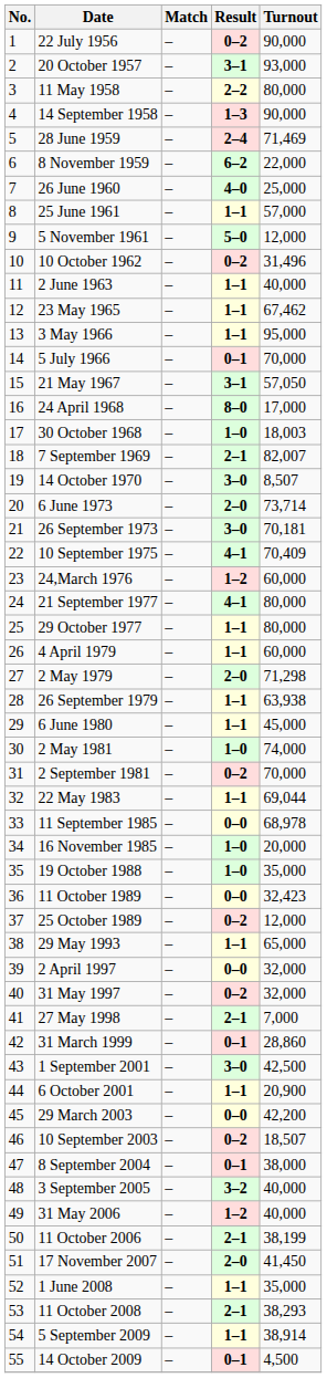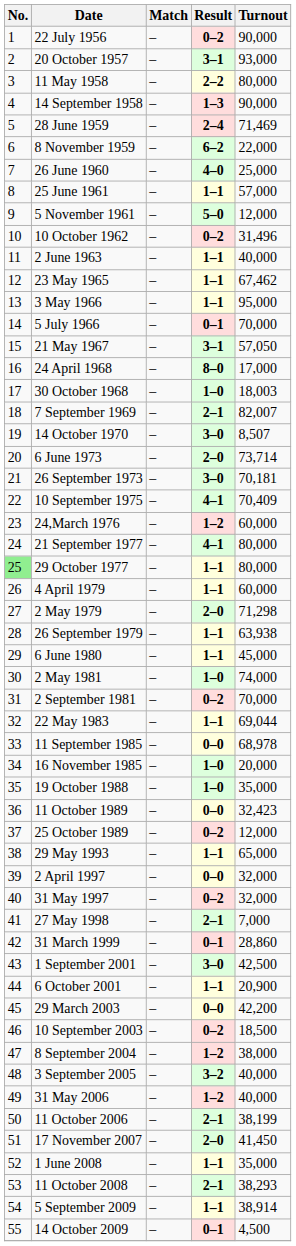29 October 1977 | No.: no background -> lightgreen background
10 September 2003 | Turnout: 18,507 -> 18,500
8 September 2004 | Result: 0–1 -> 1–2
